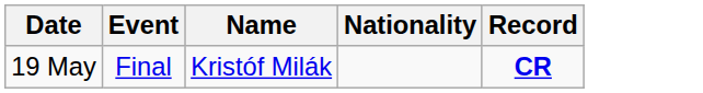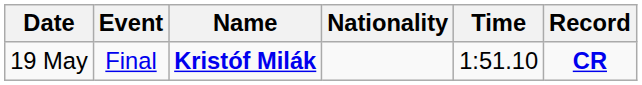+ column: Time | 1:51.10
19 May | Name: normal -> bold
